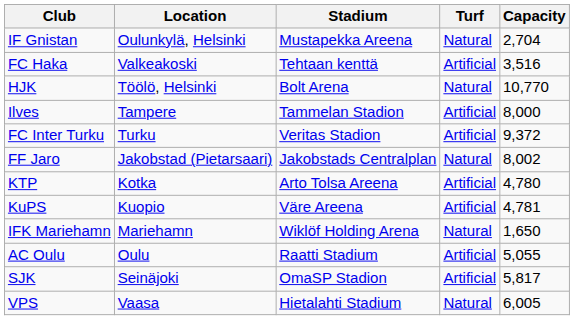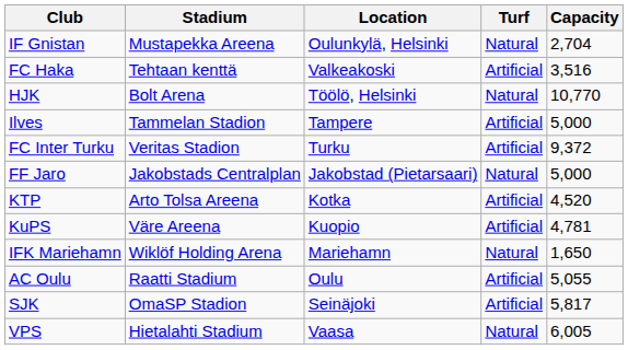columns swapped: Location <-> Stadium
Ilves | Capacity: 8,000 -> 5,000
FF Jaro | Capacity: 8,002 -> 5,000
KTP | Capacity: 4,780 -> 4,520
